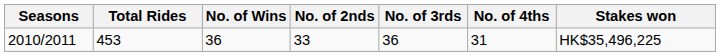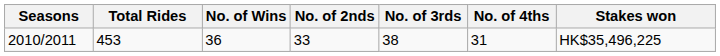2010/2011 | No. of 3rds: 36 -> 38
